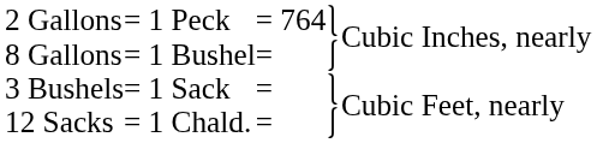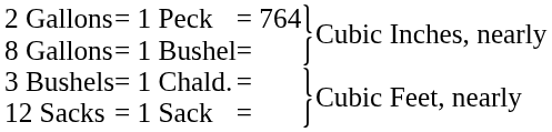3 Bushels | column 2: = 1 Sack -> = 1 Chald.
12 Sacks | column 2: = 1 Chald. -> = 1 Sack
